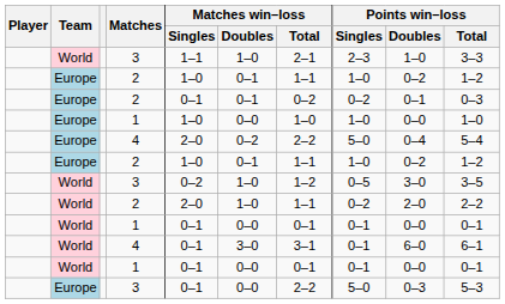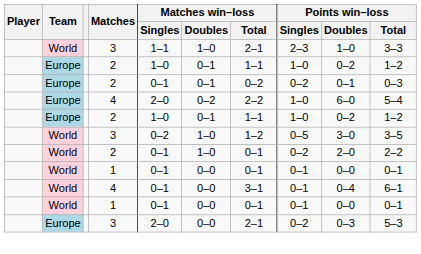- row: Europe | 1 | 1–0 | 0–0 | 1–0 | 1–0 | 0–0 | 1–0
Europe / 4 | Points win–loss / Singles: 5–0 -> 1–0
Europe / 4 | Points win–loss / Doubles: 0–4 -> 6–0
World / 2 | Matches win–loss / Singles: 2–0 -> 0–1
World / 2 | Matches win–loss / Total: 1–1 -> 0–1
World / 4 | Matches win–loss / Doubles: 3–0 -> 0–0
World / 4 | Points win–loss / Doubles: 6–0 -> 0–4
Europe / 3 | Matches win–loss / Singles: 0–1 -> 2–0
Europe / 3 | Matches win–loss / Total: 2–2 -> 2–1
Europe / 3 | Points win–loss / Singles: 5–0 -> 0–2
